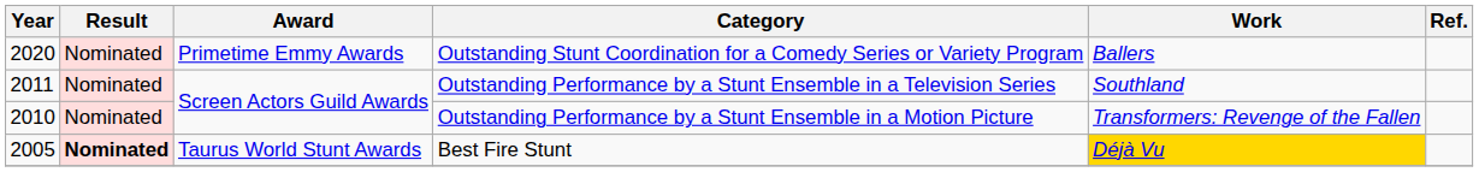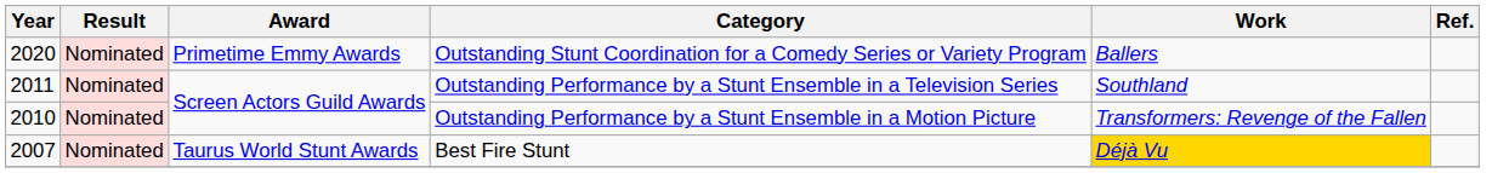Best Fire Stunt | Year: 2005 -> 2007
Best Fire Stunt | Result: bold -> normal
